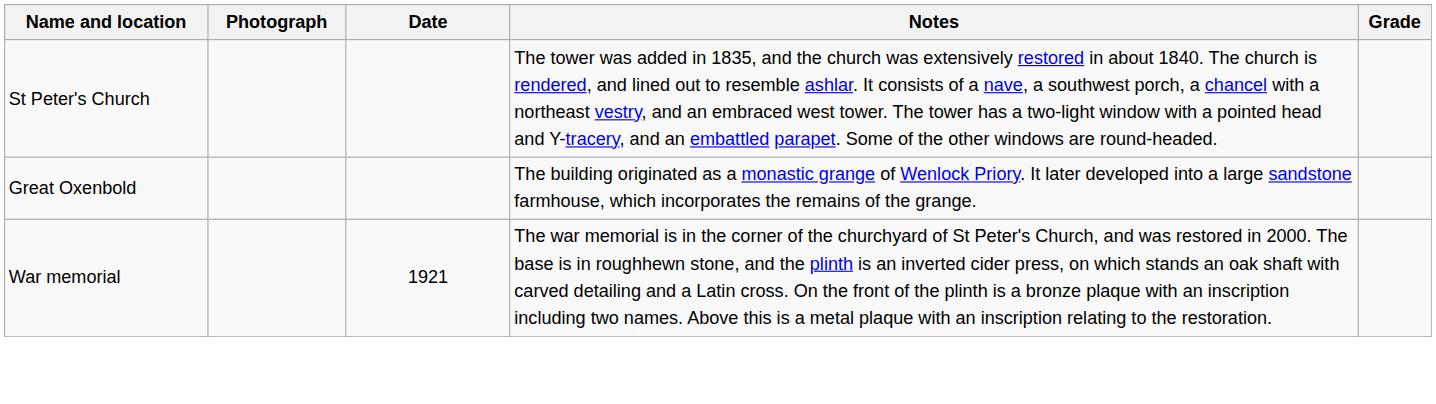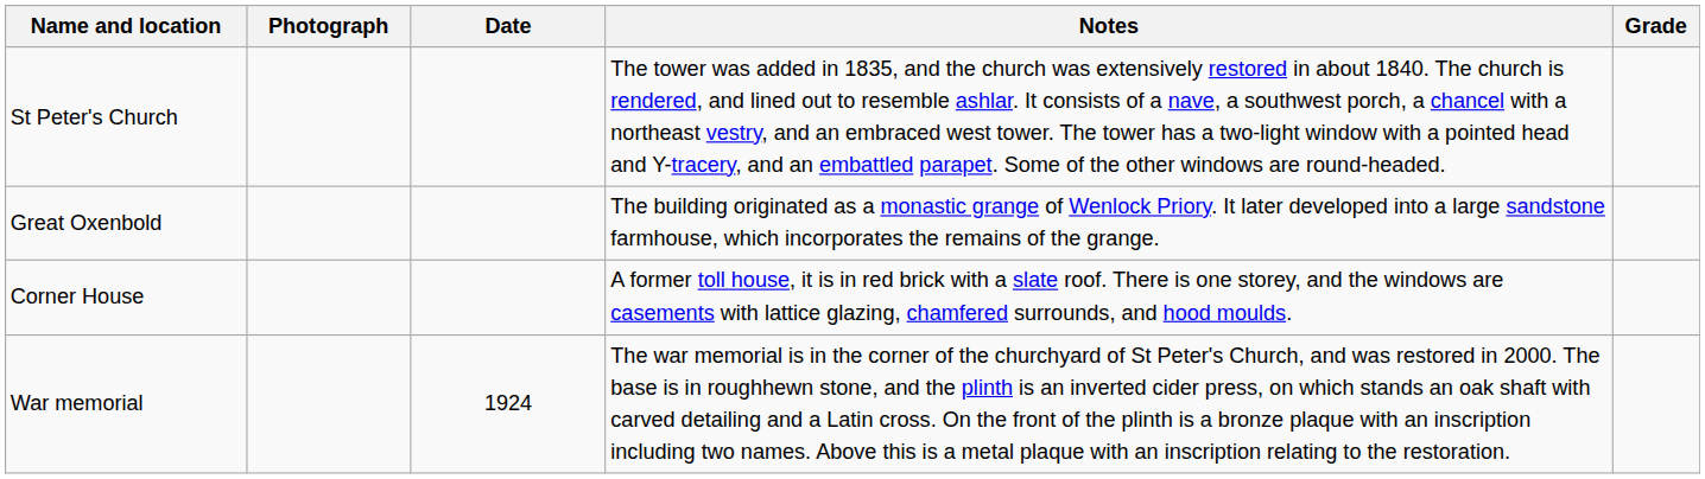+ row: Corner House | A former toll house, it is in red brick with a slate roof. There is one storey, and the windows are casements with lattice glazing, chamfered surrounds, and hood moulds.
War memorial | Date: 1921 -> 1924
